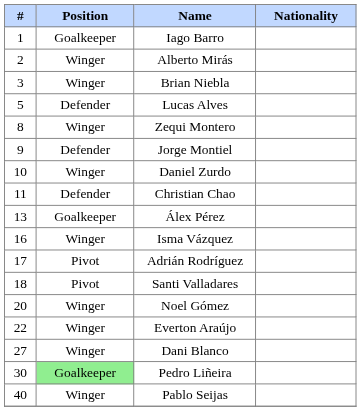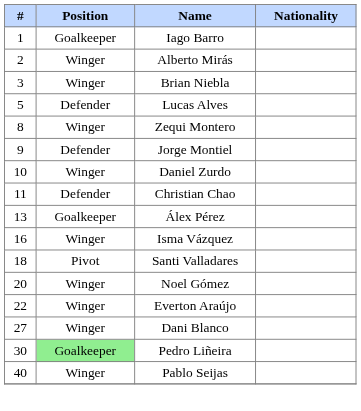- row: 17 | Pivot | Adrián Rodríguez
